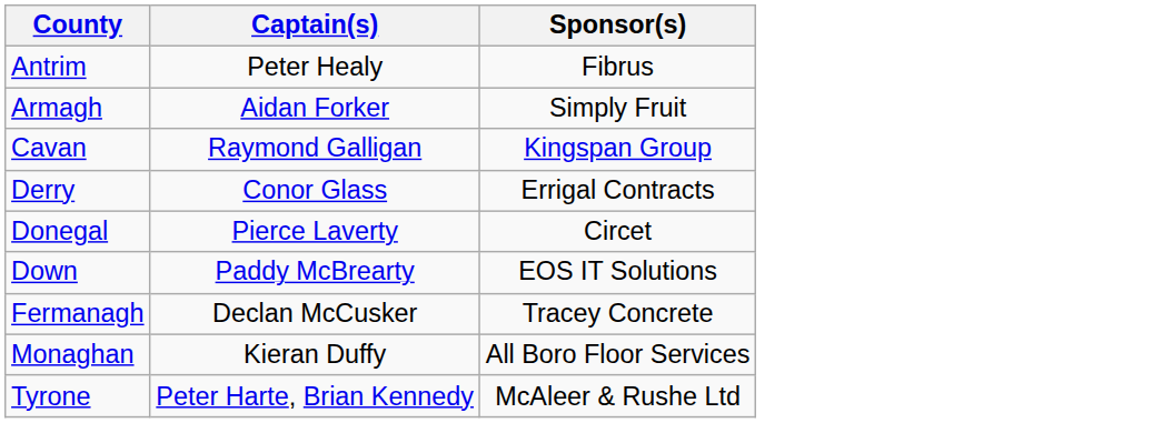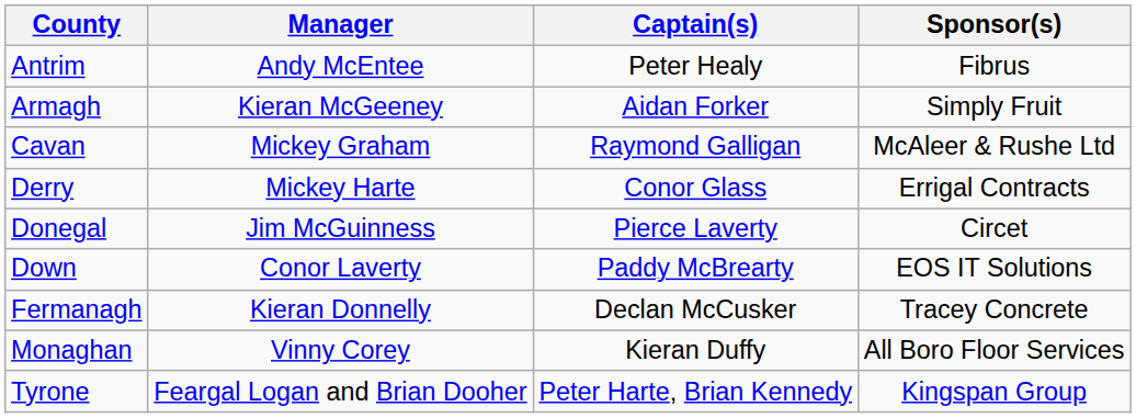+ column: Manager | Andy McEntee | Kieran McGeeney | Mickey Graham | Mickey Harte | Jim McGuinness | Conor Laverty | Kieran Donnelly | Vinny Corey | Feargal Logan and Brian Dooher
Cavan | Sponsor(s): Kingspan Group -> McAleer & Rushe Ltd
Tyrone | Sponsor(s): McAleer & Rushe Ltd -> Kingspan Group
